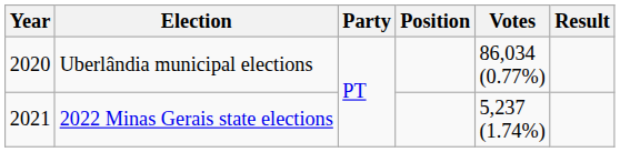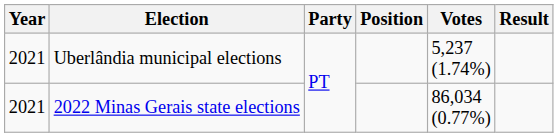Uberlândia municipal elections | Year: 2020 -> 2021
Uberlândia municipal elections | Votes: 86,034 (0.77%) -> 5,237 (1.74%)
2022 Minas Gerais state elections | Votes: 5,237 (1.74%) -> 86,034 (0.77%)
